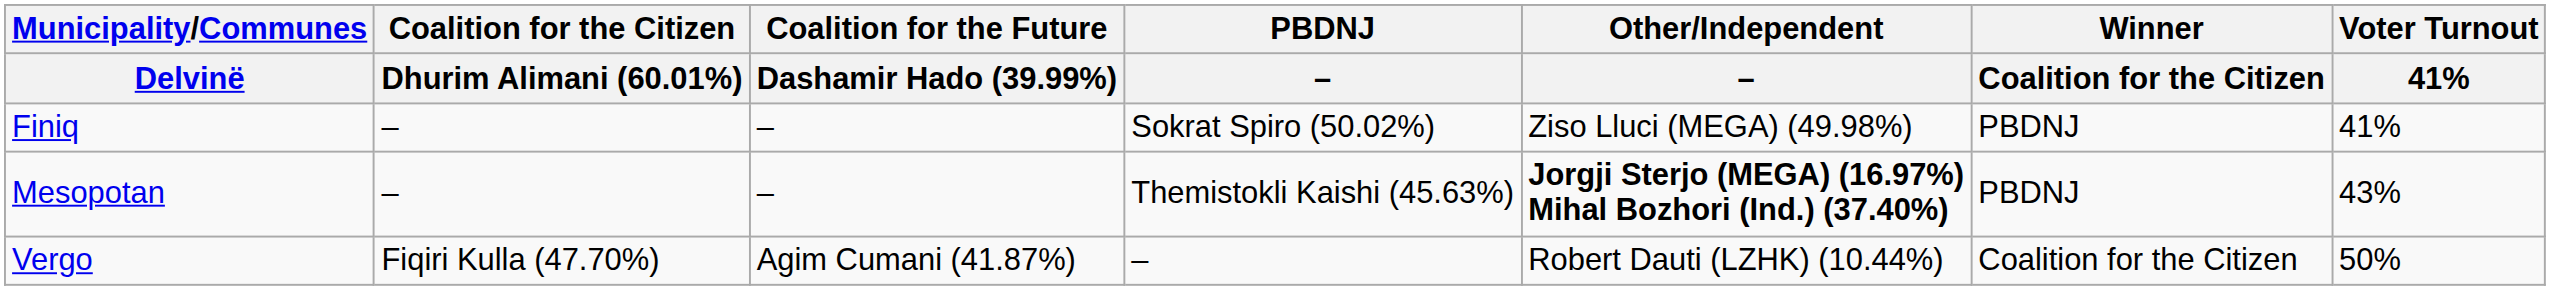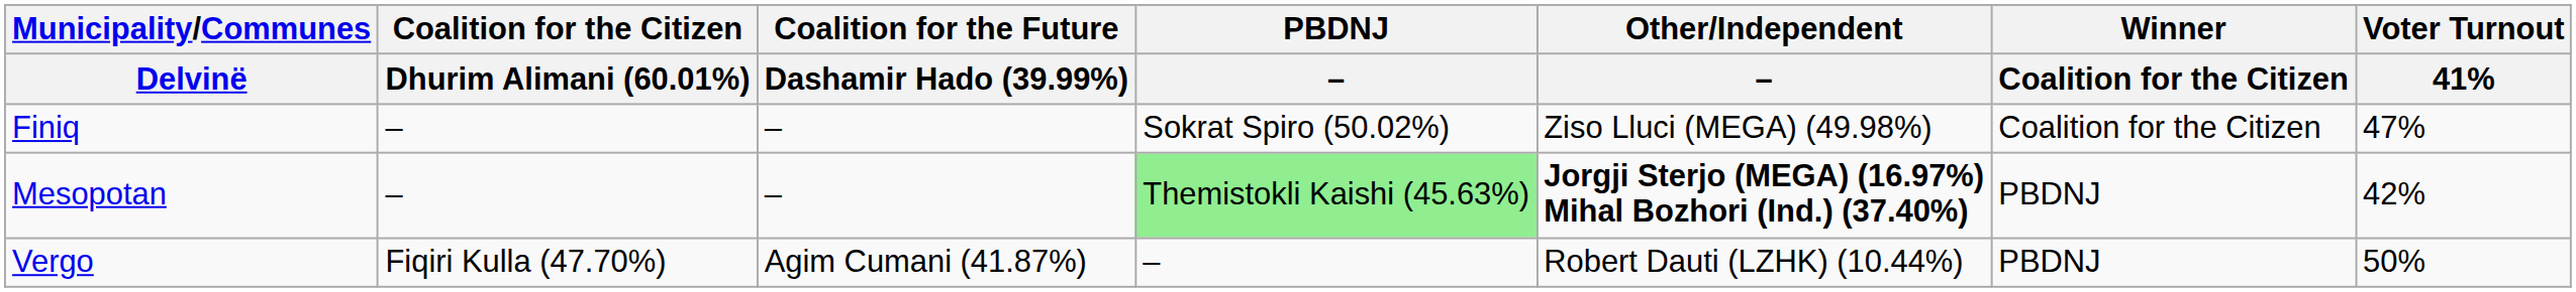Finiq | Winner / Coalition for the Citizen: PBDNJ -> Coalition for the Citizen
Finiq | Voter Turnout / 41%: 41% -> 47%
Mesopotan | PBDNJ / –: no background -> lightgreen background
Mesopotan | Voter Turnout / 41%: 43% -> 42%
Vergo | Winner / Coalition for the Citizen: Coalition for the Citizen -> PBDNJ
